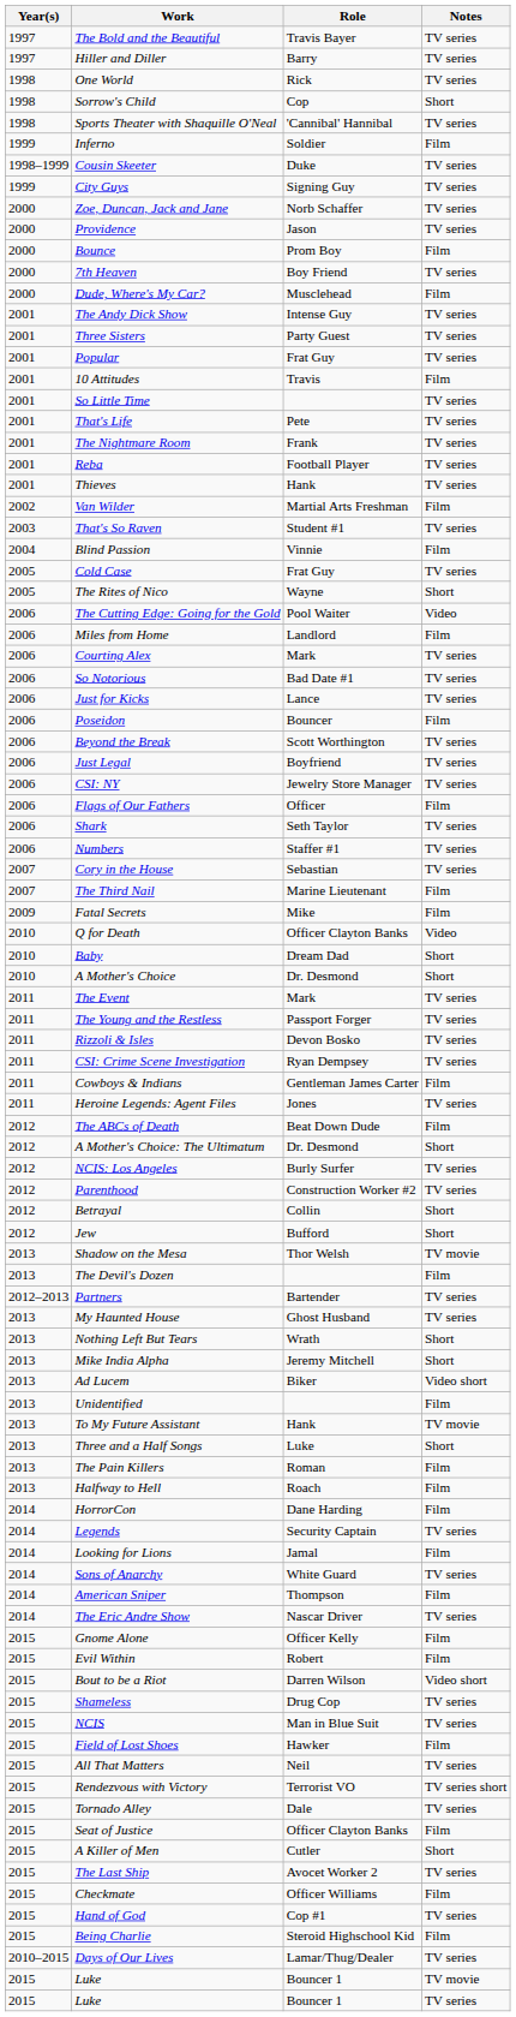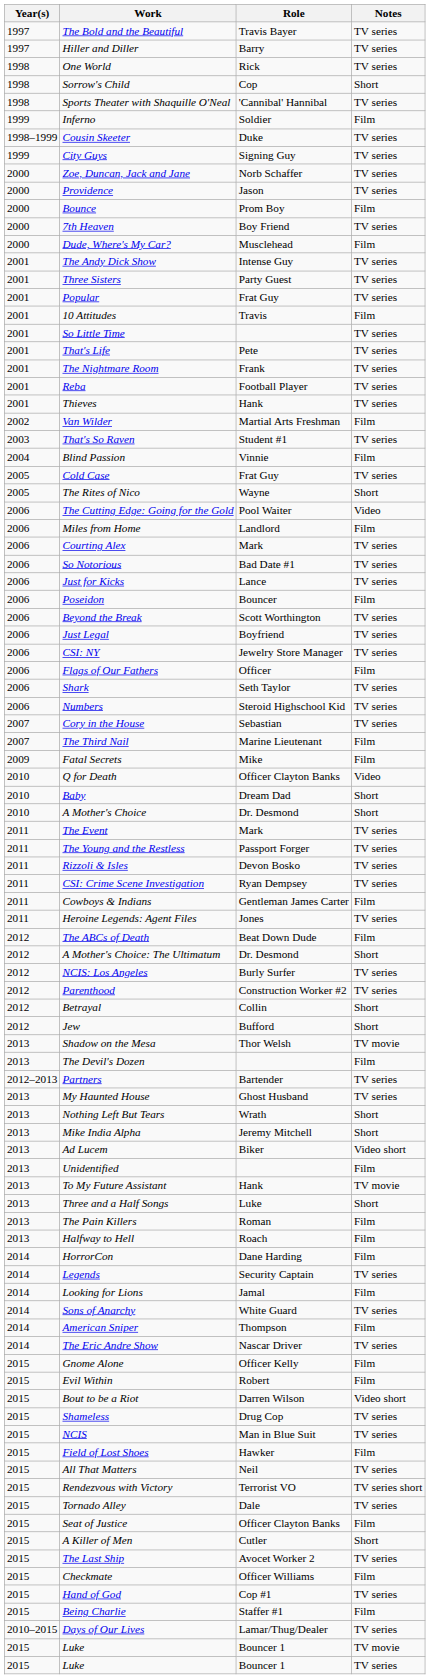Numbers | Role: Staffer #1 -> Steroid Highschool Kid
Being Charlie | Role: Steroid Highschool Kid -> Staffer #1
